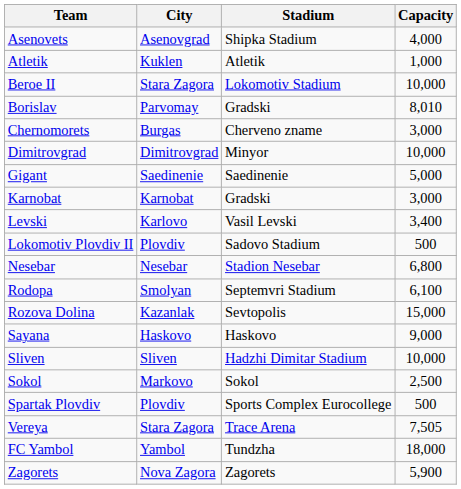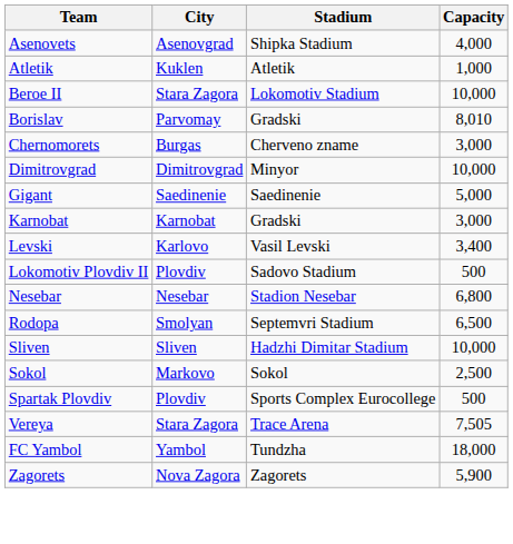Rodopa | Capacity: 6,100 -> 6,500
- row: Rozova Dolina | Kazanlak | Sevtopolis | 15,000
- row: Sayana | Haskovo | Haskovo | 9,000
